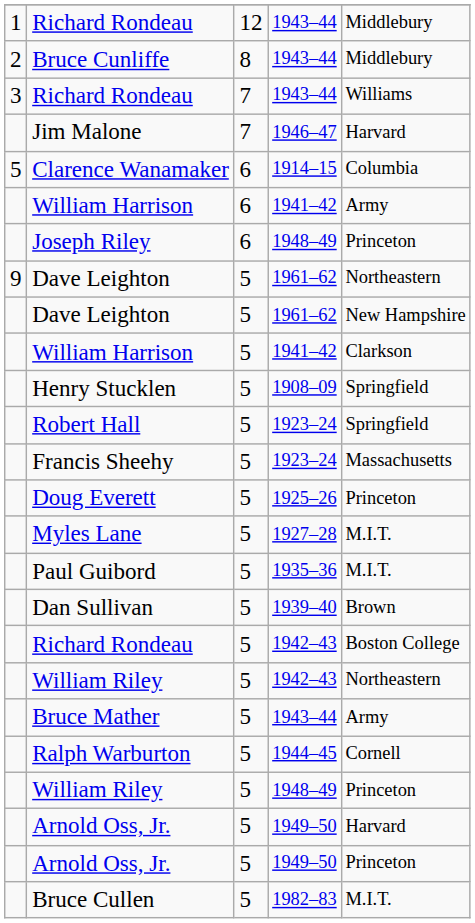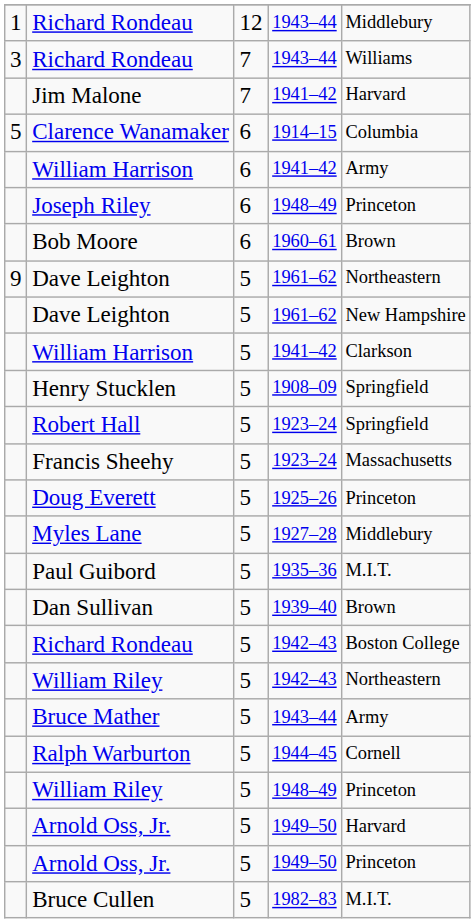- row: 2 | Bruce Cunliffe | 8 | 1943–44 | Middlebury
Jim Malone | column 4: 1946–47 -> 1941–42
+ row: Bob Moore | 6 | 1960–61 | Brown
Myles Lane | column 5: M.I.T. -> Middlebury
